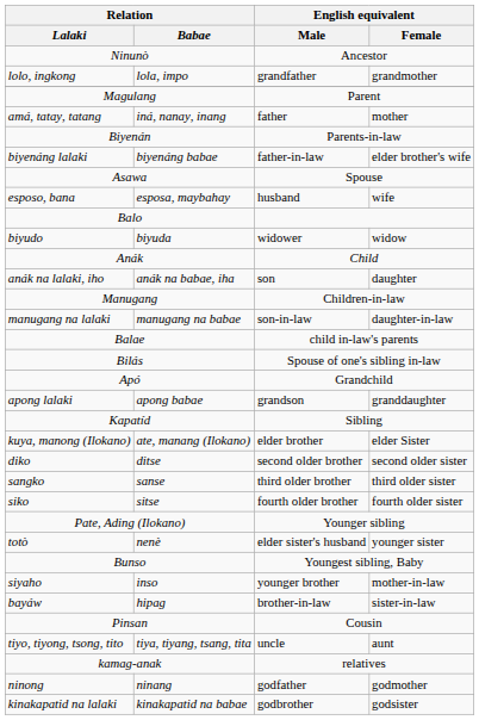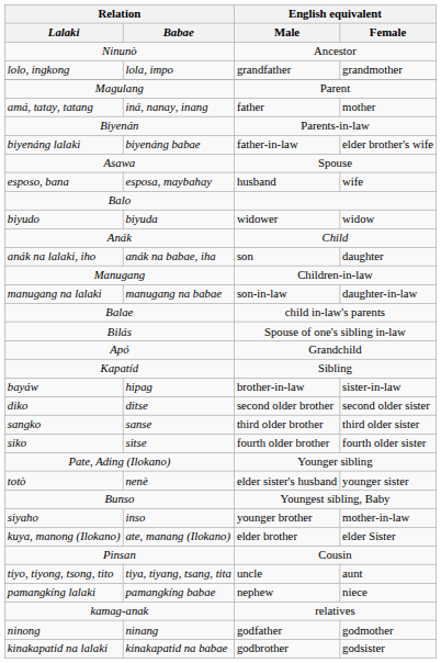- row: apong lalaki | apong babae | grandson | granddaughter
rows swapped: kuya, manong (Ilokano) <-> bayáw
+ row: pamangkíng lalaki | pamangkíng babae | nephew | niece
